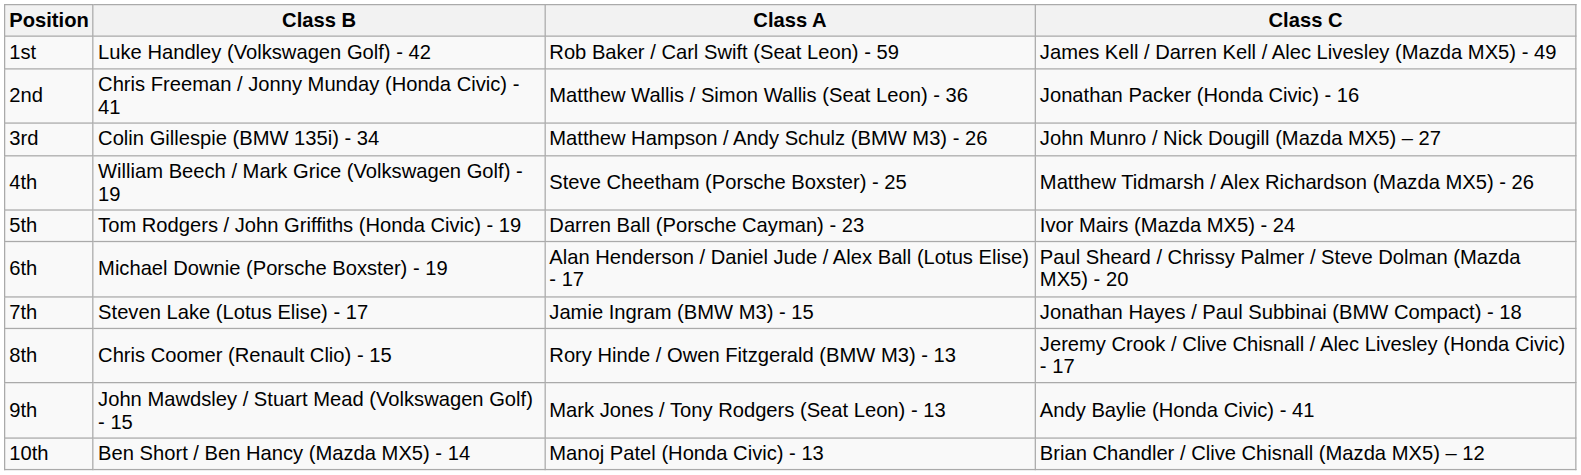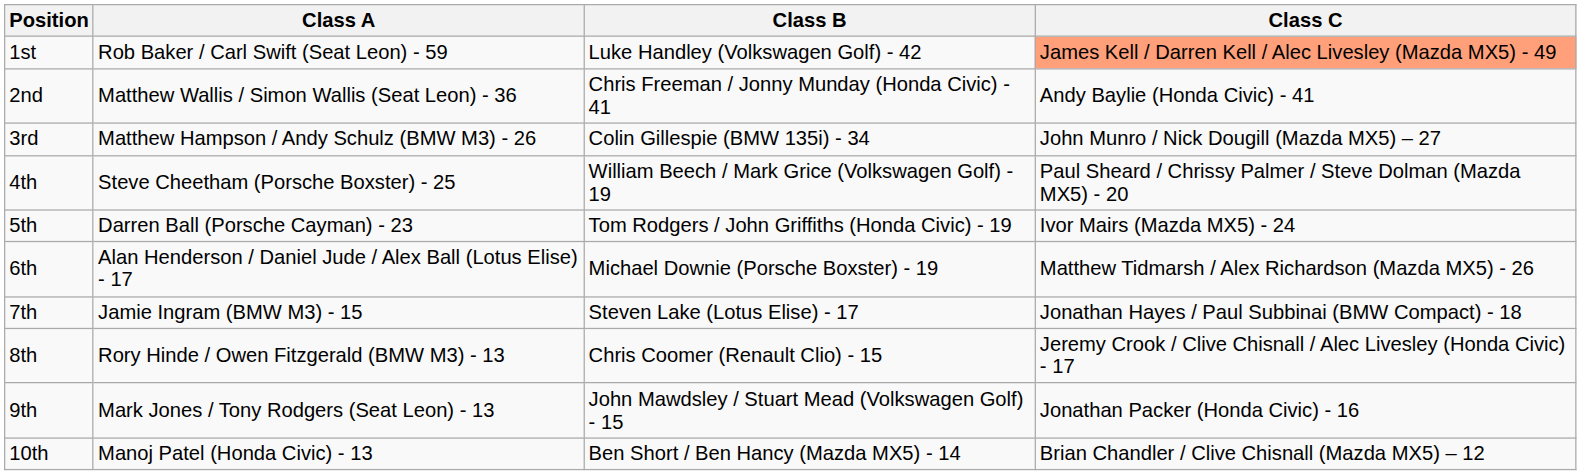columns swapped: Class A <-> Class B
1st | Class C: no background -> lightsalmon background
2nd | Class C: Jonathan Packer (Honda Civic) - 16 -> Andy Baylie (Honda Civic) - 41
4th | Class C: Matthew Tidmarsh / Alex Richardson (Mazda MX5) - 26 -> Paul Sheard / Chrissy Palmer / Steve Dolman (Mazda MX5) - 20
6th | Class C: Paul Sheard / Chrissy Palmer / Steve Dolman (Mazda MX5) - 20 -> Matthew Tidmarsh / Alex Richardson (Mazda MX5) - 26
9th | Class C: Andy Baylie (Honda Civic) - 41 -> Jonathan Packer (Honda Civic) - 16
